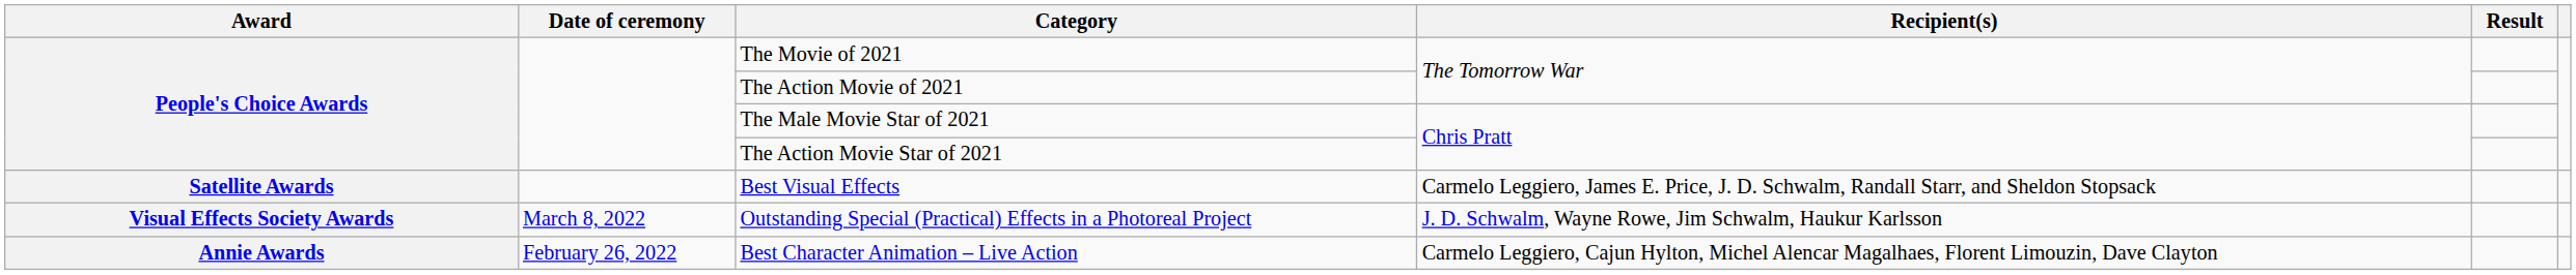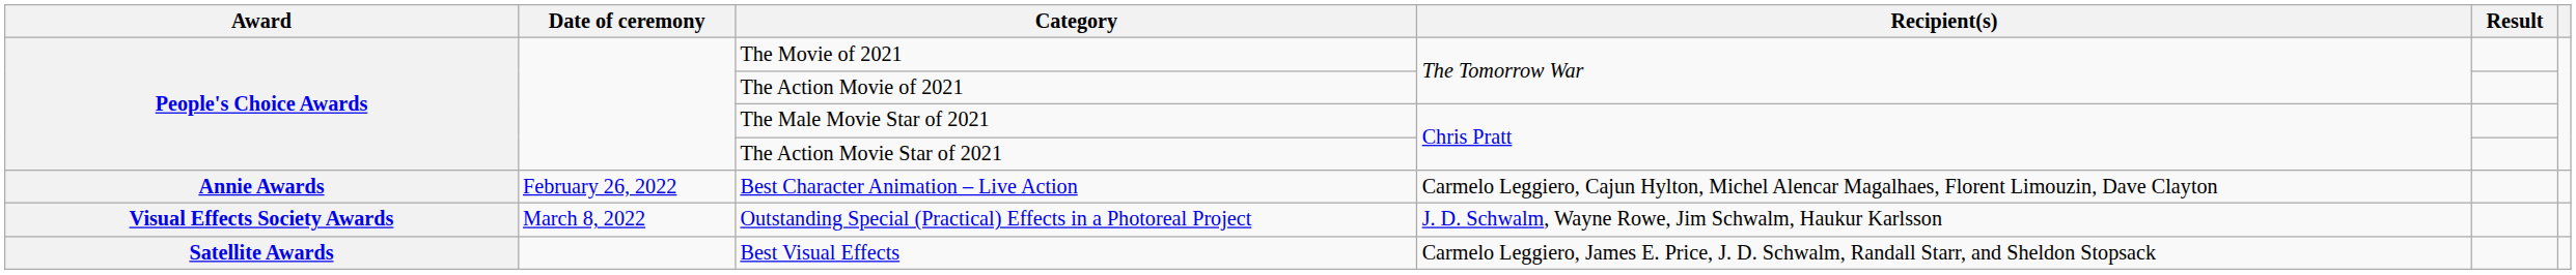rows swapped: Best Character Animation – Live Action <-> Best Visual Effects
